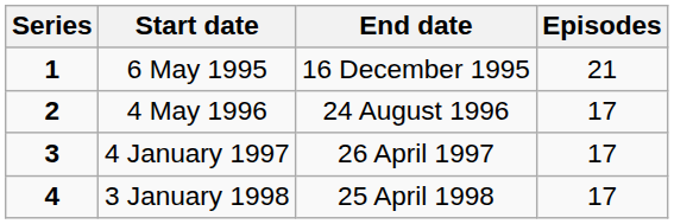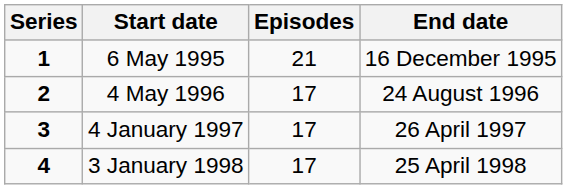columns swapped: End date <-> Episodes
